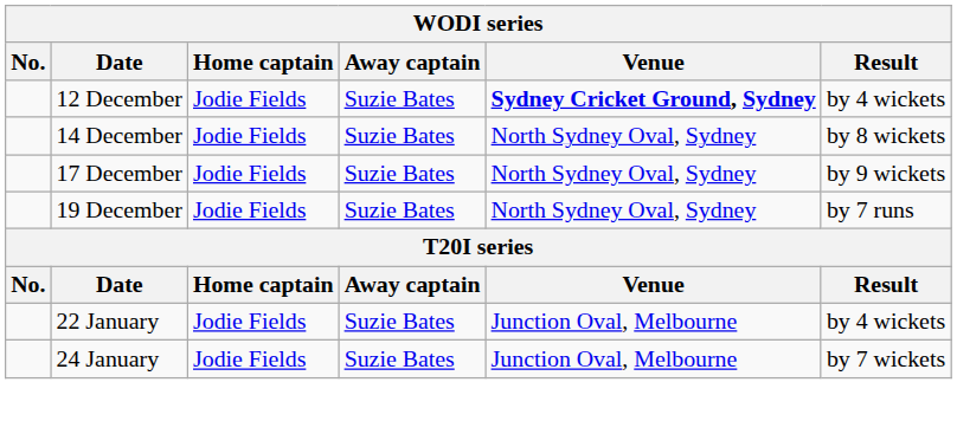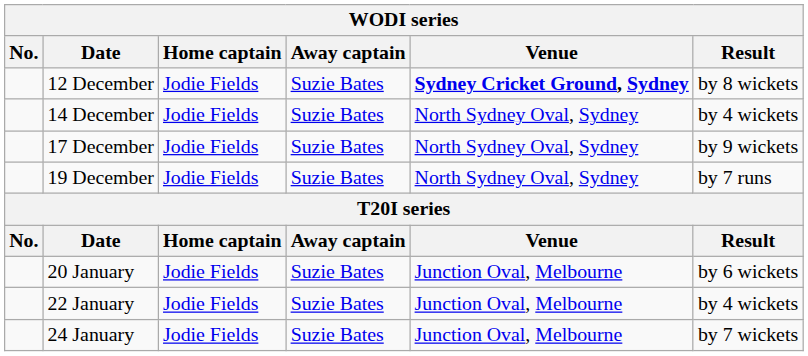12 December | Result: by 4 wickets -> by 8 wickets
14 December | Result: by 8 wickets -> by 4 wickets
+ row: 20 January | Jodie Fields | Suzie Bates | Junction Oval, Melbourne | by 6 wickets
